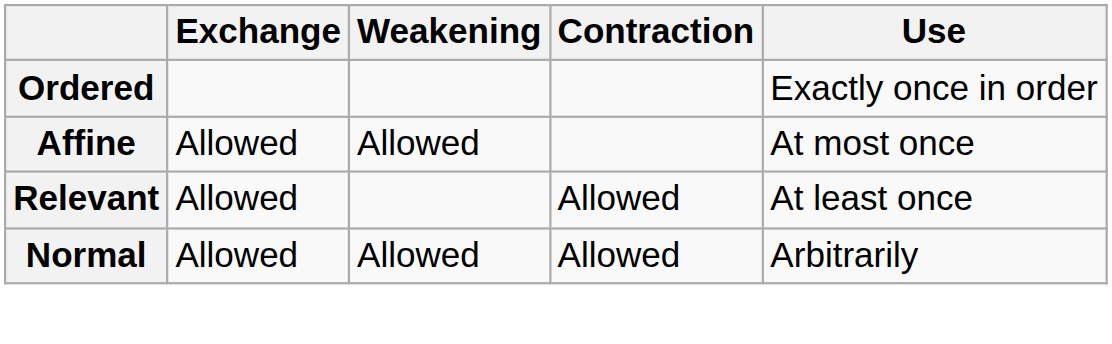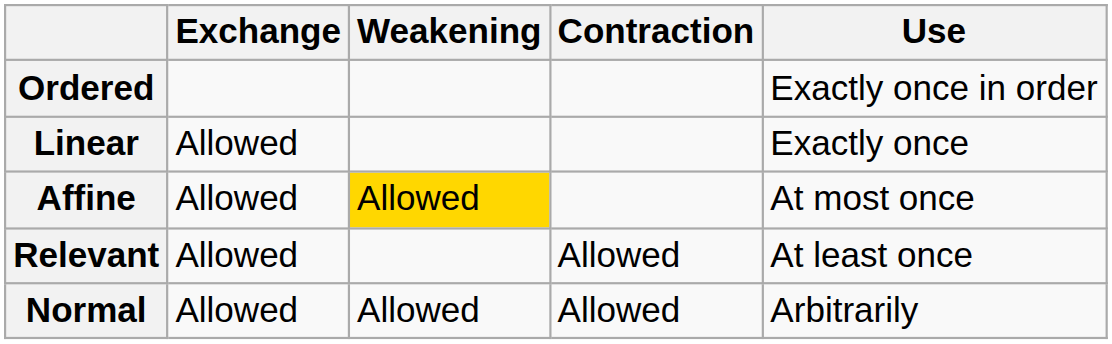+ row: Linear | Allowed | Exactly once
Affine | Weakening: no background -> gold background
